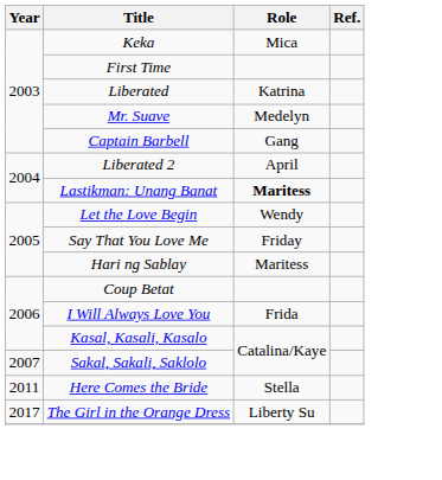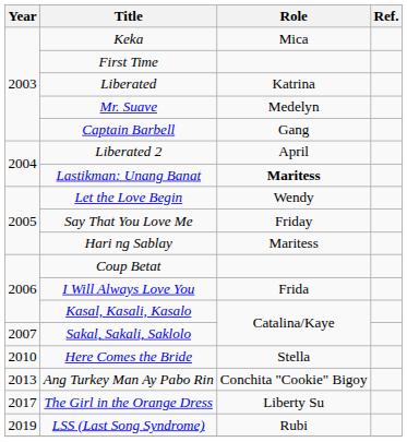Here Comes the Bride | Year: 2011 -> 2010
+ row: 2013 | Ang Turkey Man Ay Pabo Rin | Conchita "Cookie" Bigoy
+ row: 2019 | LSS (Last Song Syndrome) | Rubi
